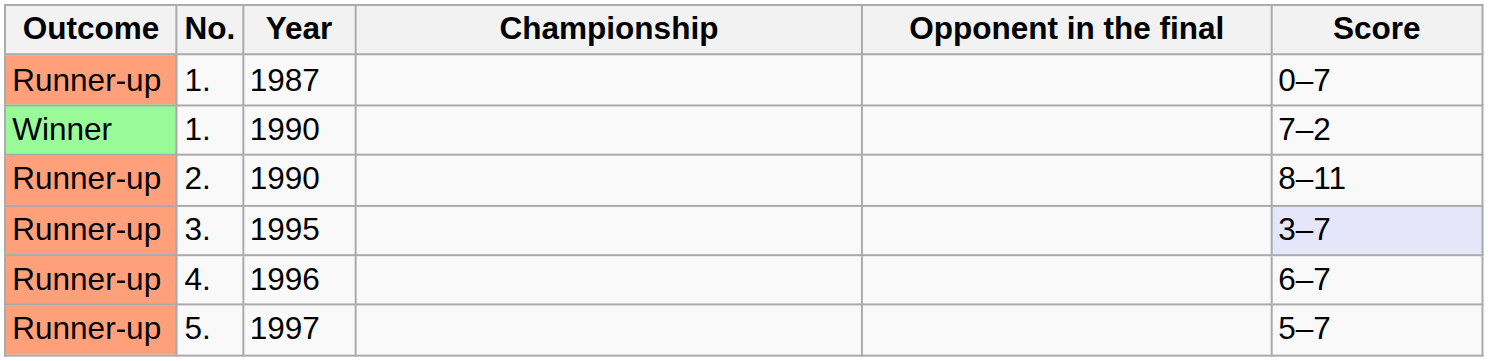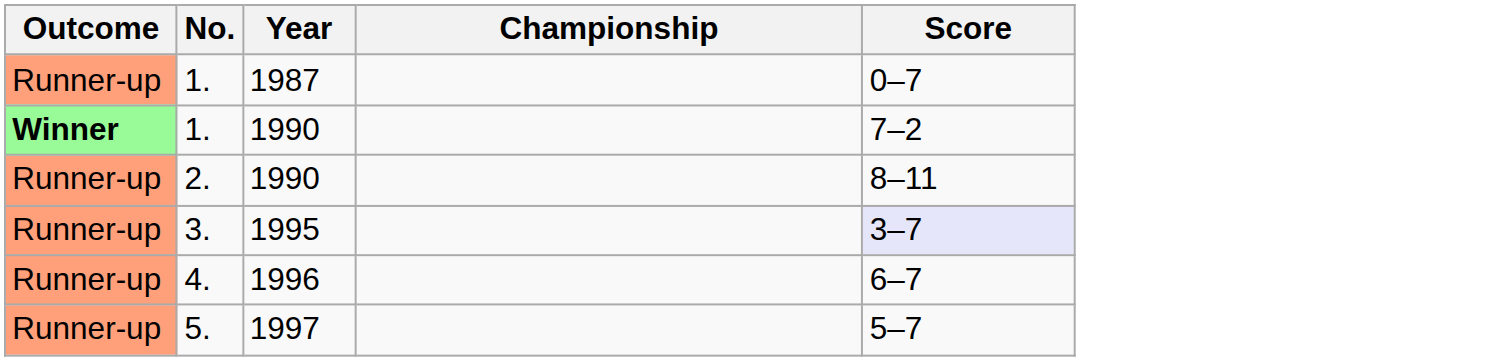- column: Opponent in the final
1. / 1990 | Outcome: normal -> bold
